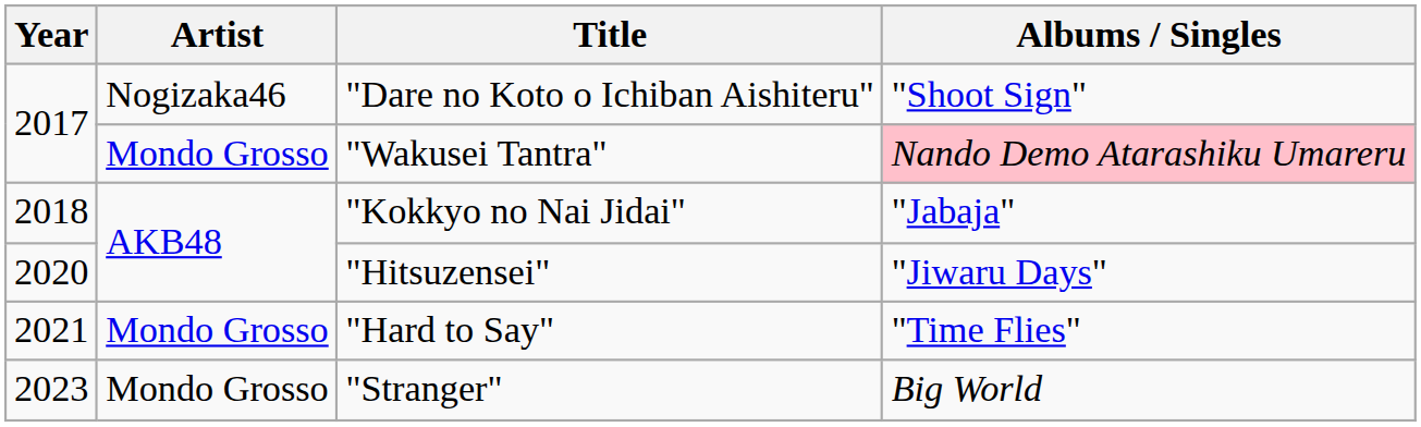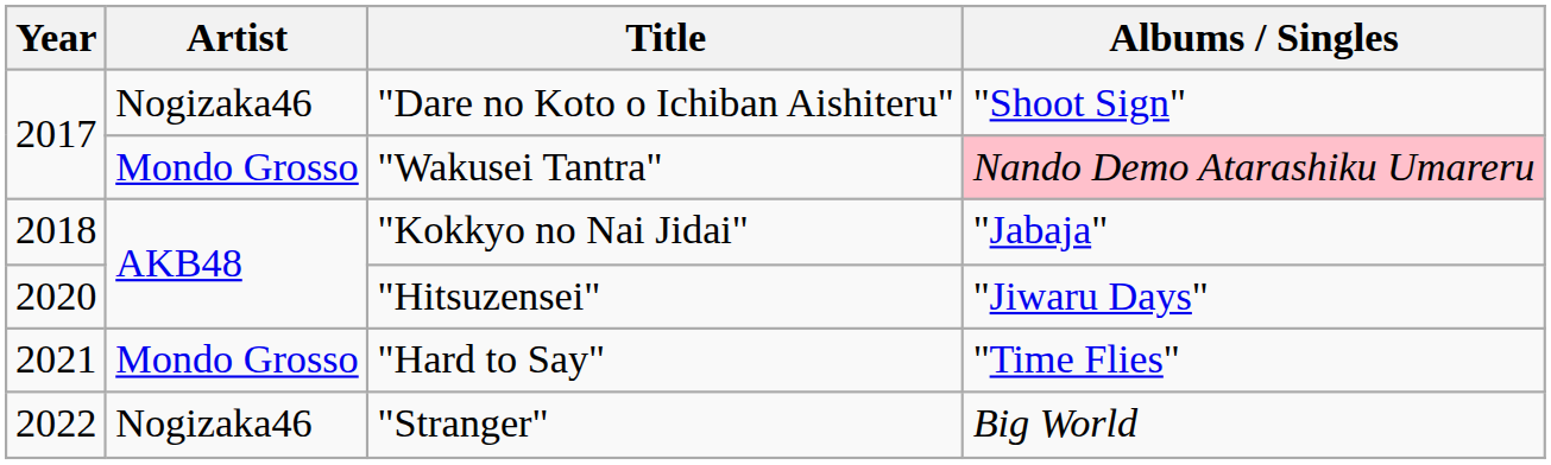"Stranger" | Year: 2023 -> 2022
"Stranger" | Artist: Mondo Grosso -> Nogizaka46
